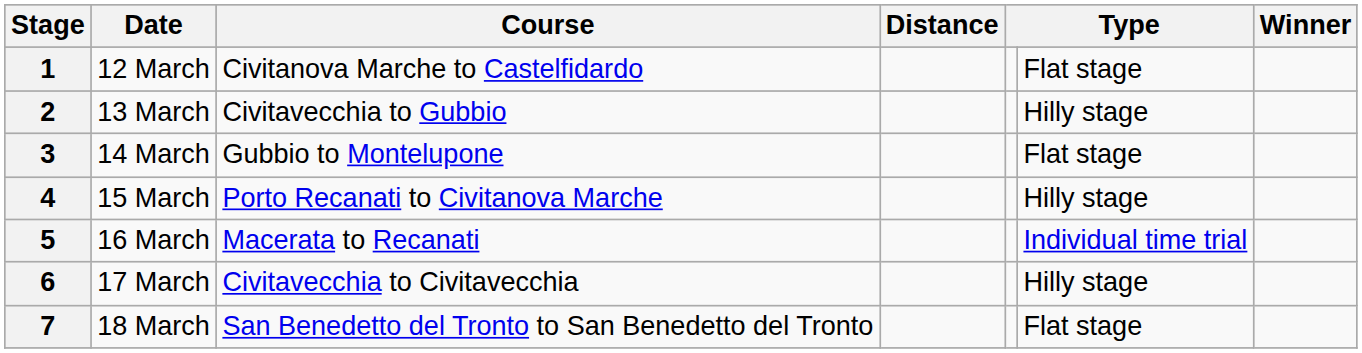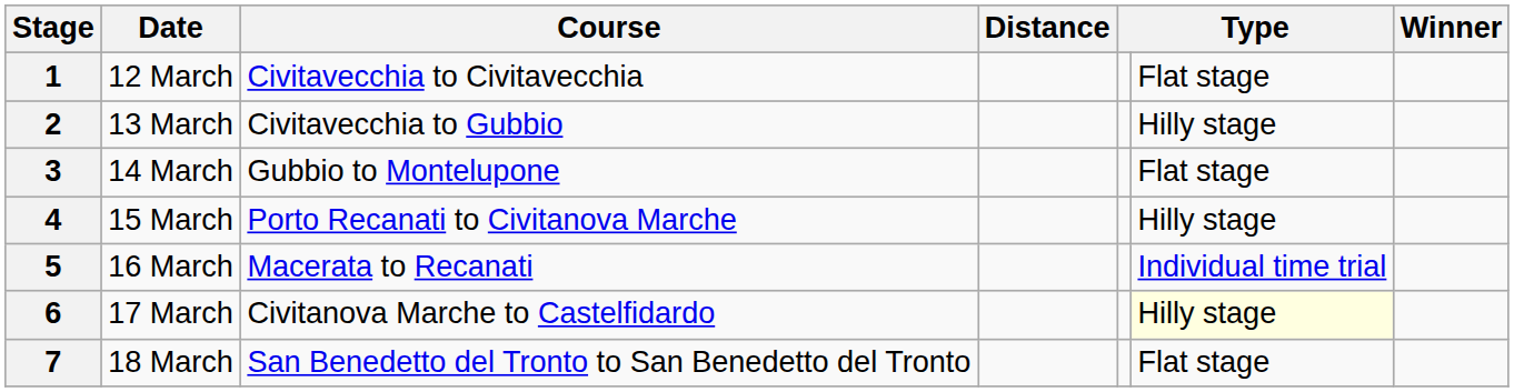1 | Course: Civitanova Marche to Castelfidardo -> Civitavecchia to Civitavecchia
6 | Course: Civitavecchia to Civitavecchia -> Civitanova Marche to Castelfidardo
6 | column 6: no background -> lightyellow background
